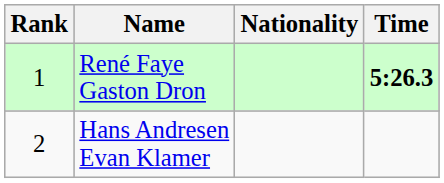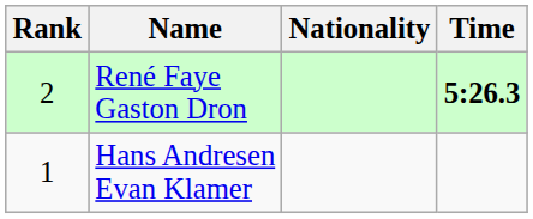René Faye Gaston Dron | Rank: 1 -> 2
Hans Andresen Evan Klamer | Rank: 2 -> 1
